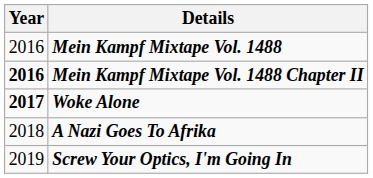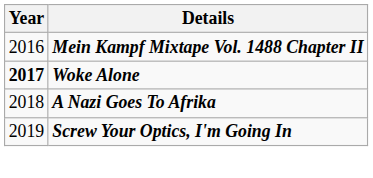- row: 2016 | Mein Kampf Mixtape Vol. 1488
Mein Kampf Mixtape Vol. 1488 Chapter II | Year: bold -> normal
